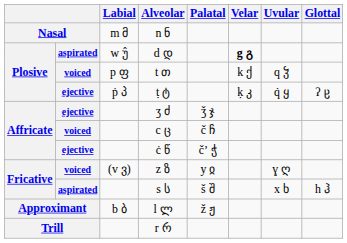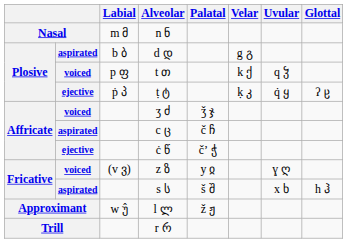d დ | Labial: w უ̂ -> b ბ
d დ | Velar: bold -> normal
ʒ ძ | column 2: ejective -> voiced
c ც | column 2: voiced -> aspirated
l ლ | Labial: b ბ -> w უ̂
